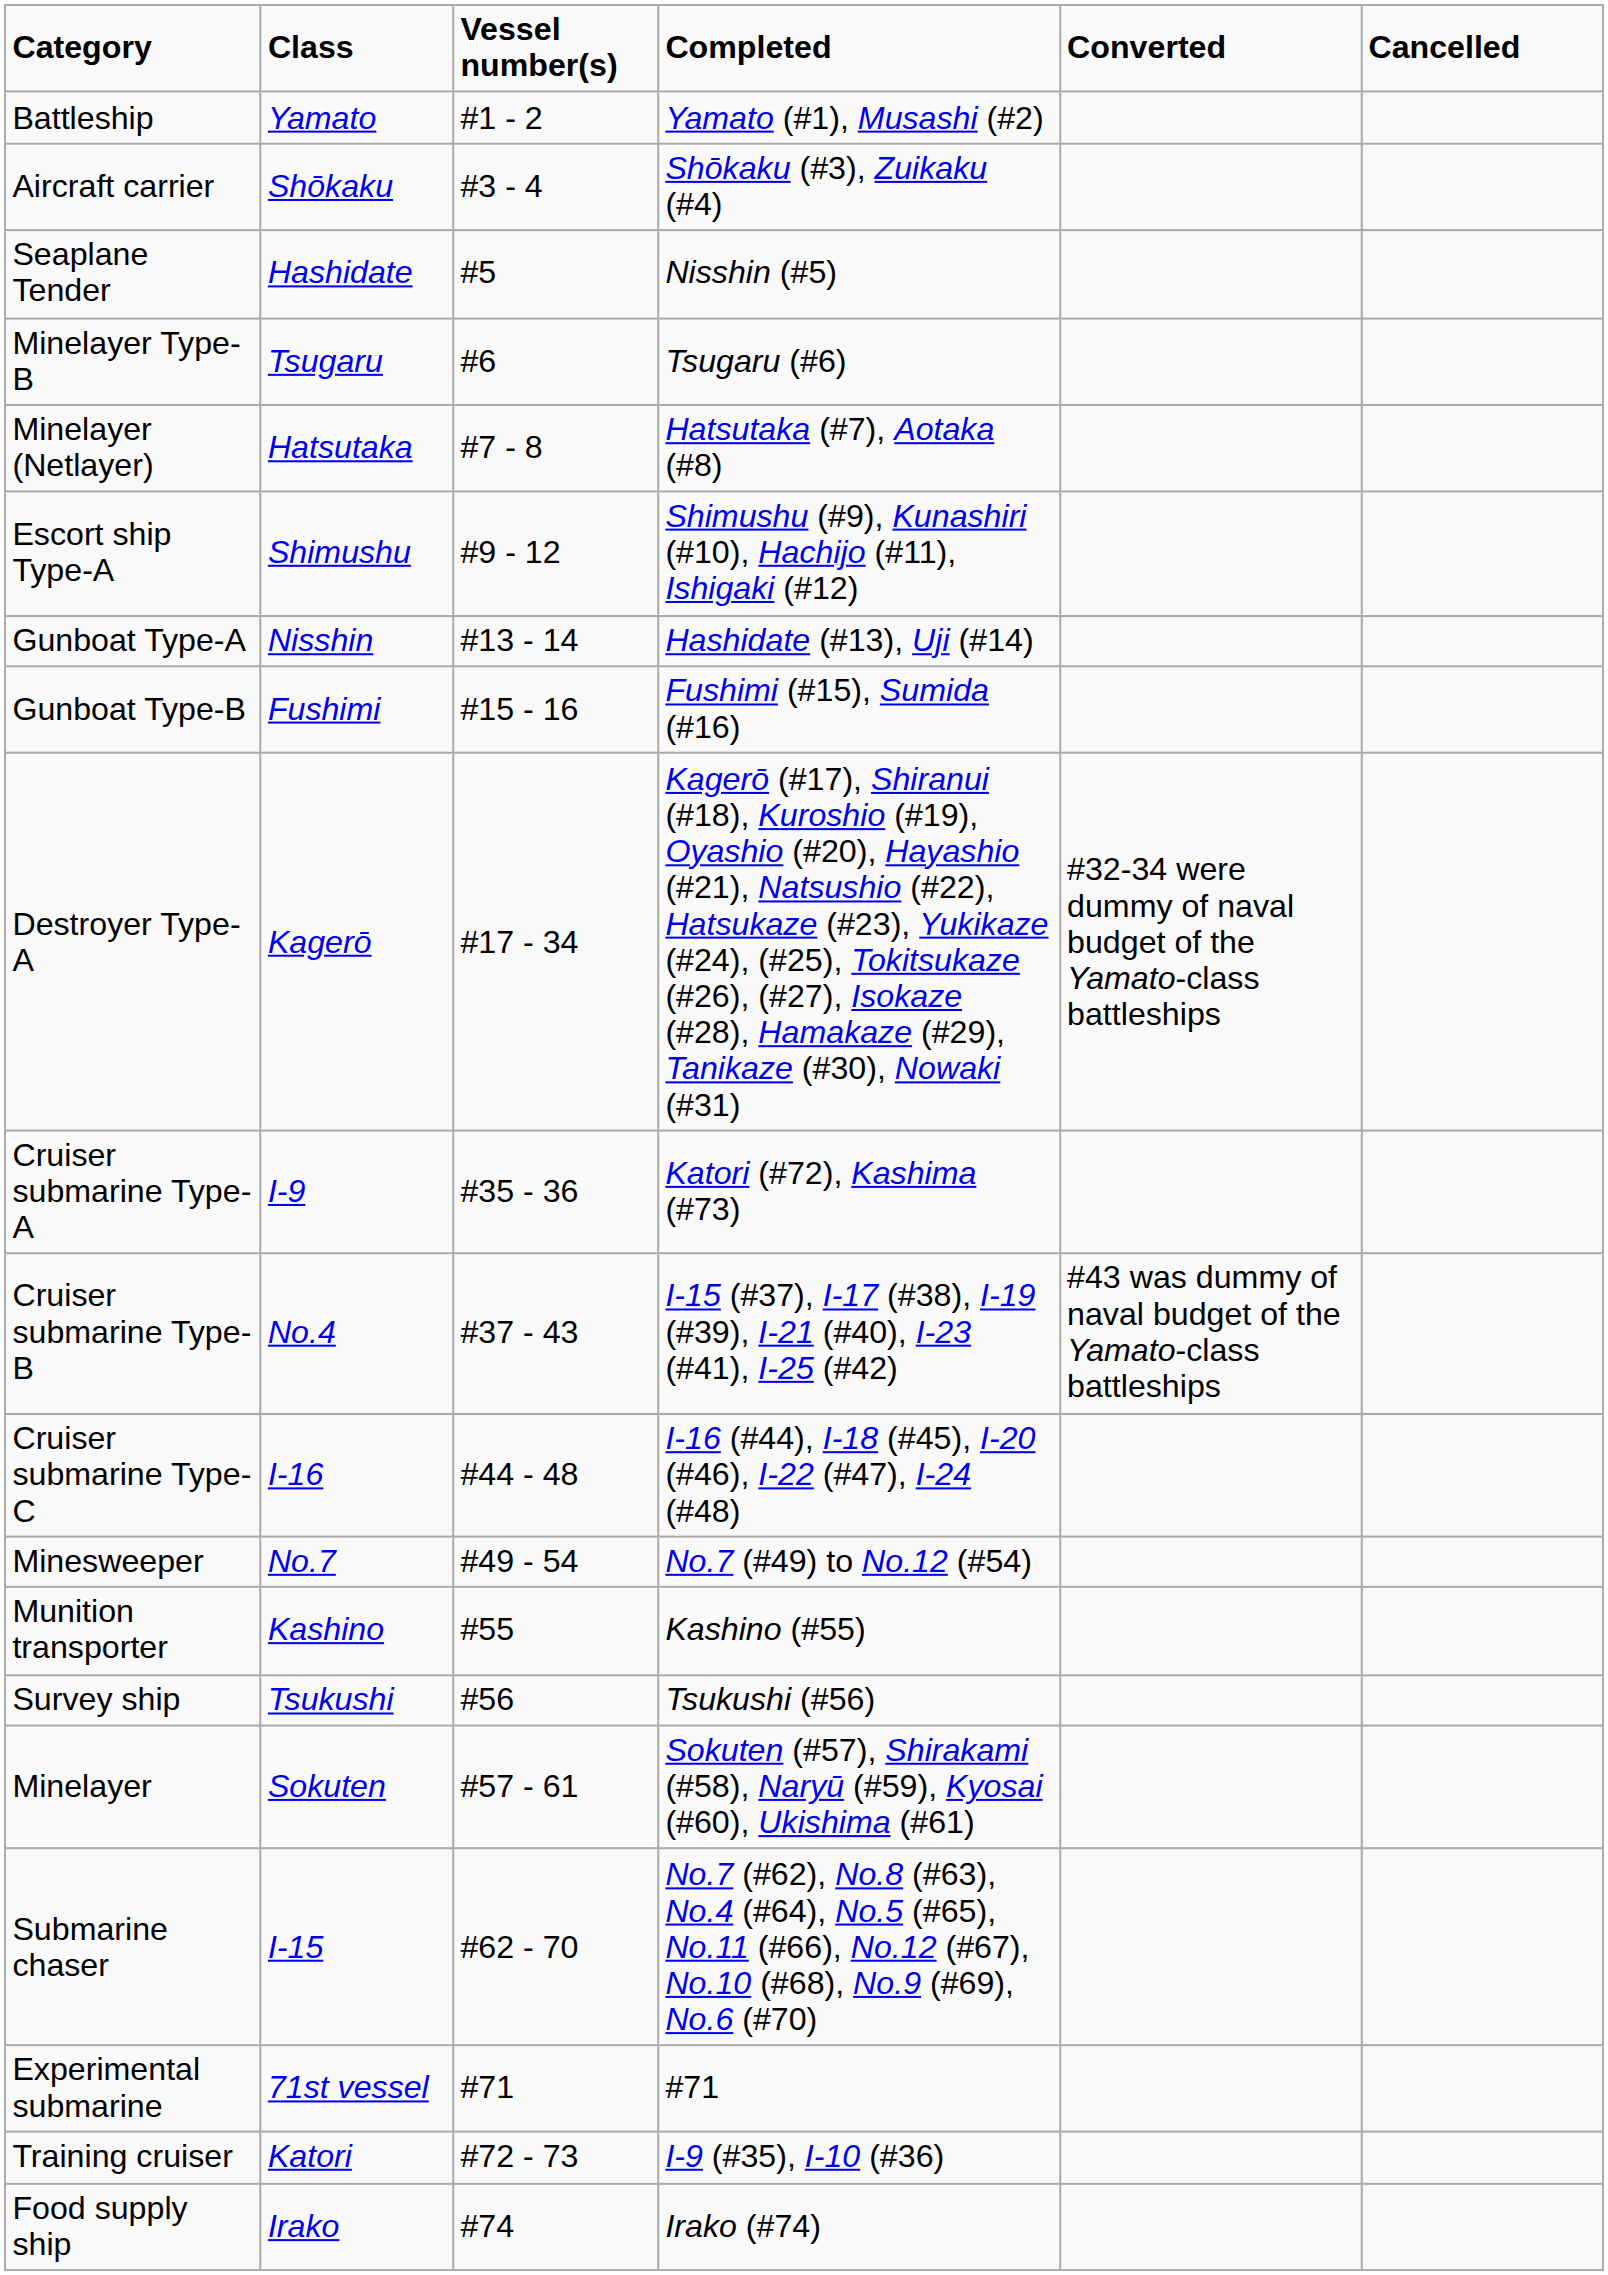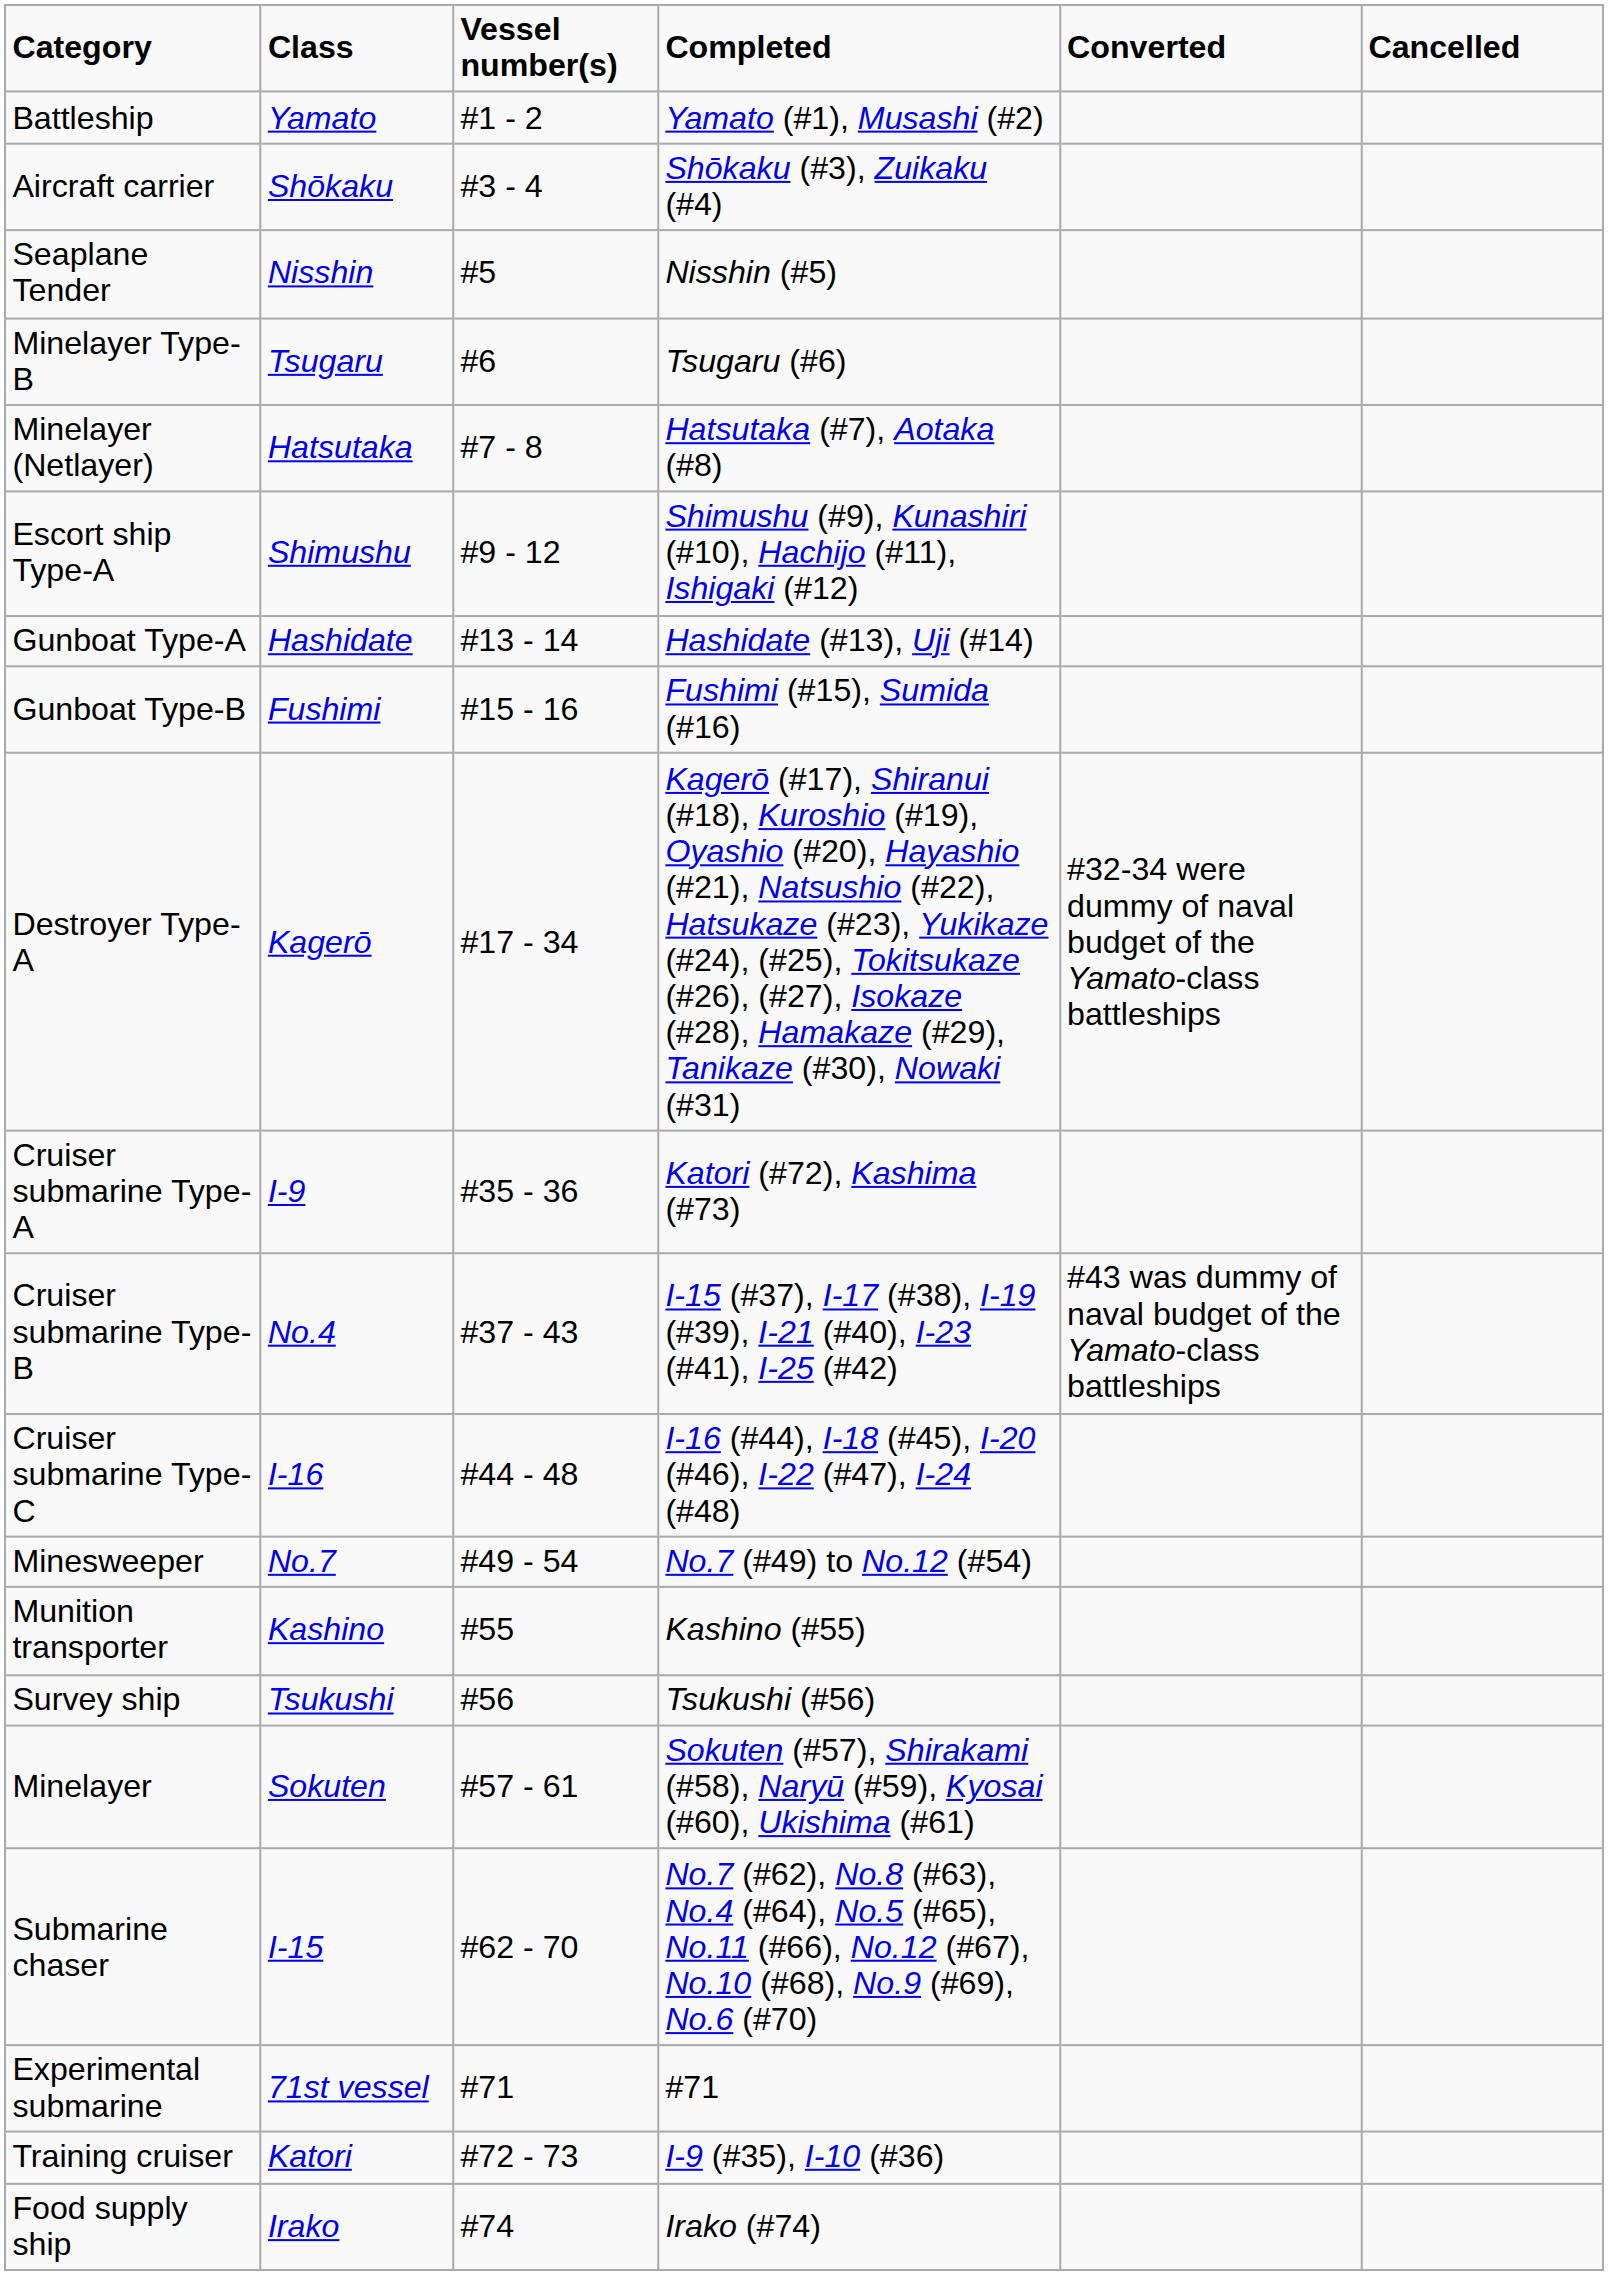Seaplane Tender | Class: Hashidate -> Nisshin
Gunboat Type-A | Class: Nisshin -> Hashidate
